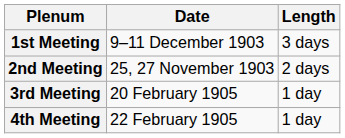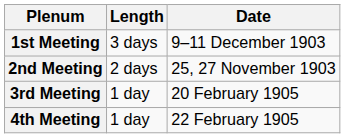columns swapped: Date <-> Length
